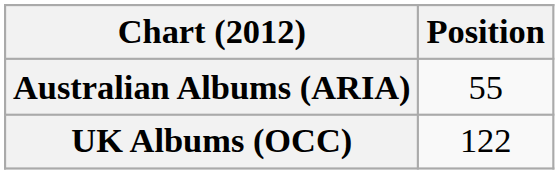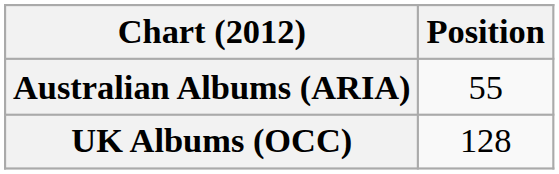UK Albums (OCC) | Position: 122 -> 128
